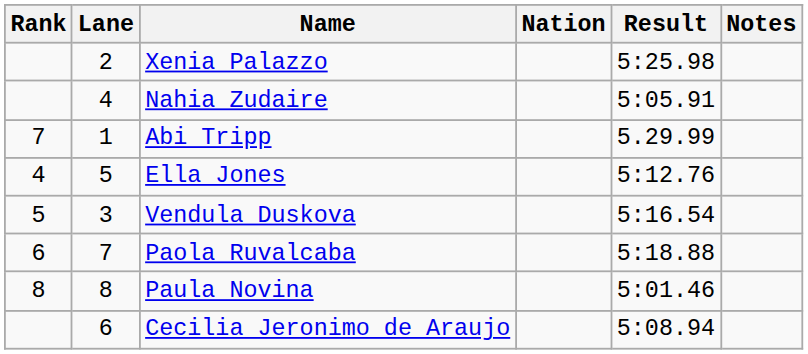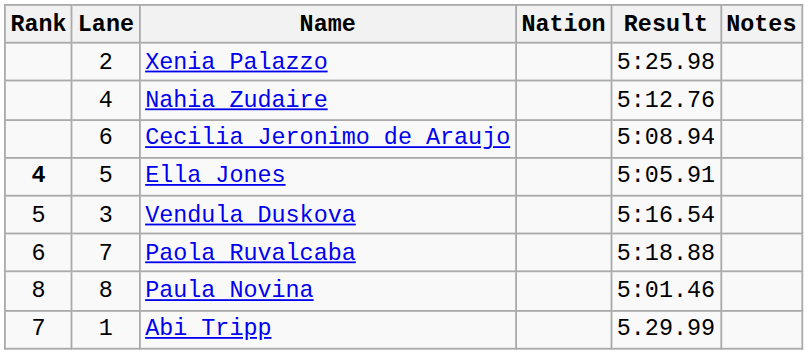Nahia Zudaire | Result: 5:05.91 -> 5:12.76
rows swapped: Cecilia Jeronimo de Araujo <-> Abi Tripp
Ella Jones | Rank: normal -> bold
Ella Jones | Result: 5:12.76 -> 5:05.91
